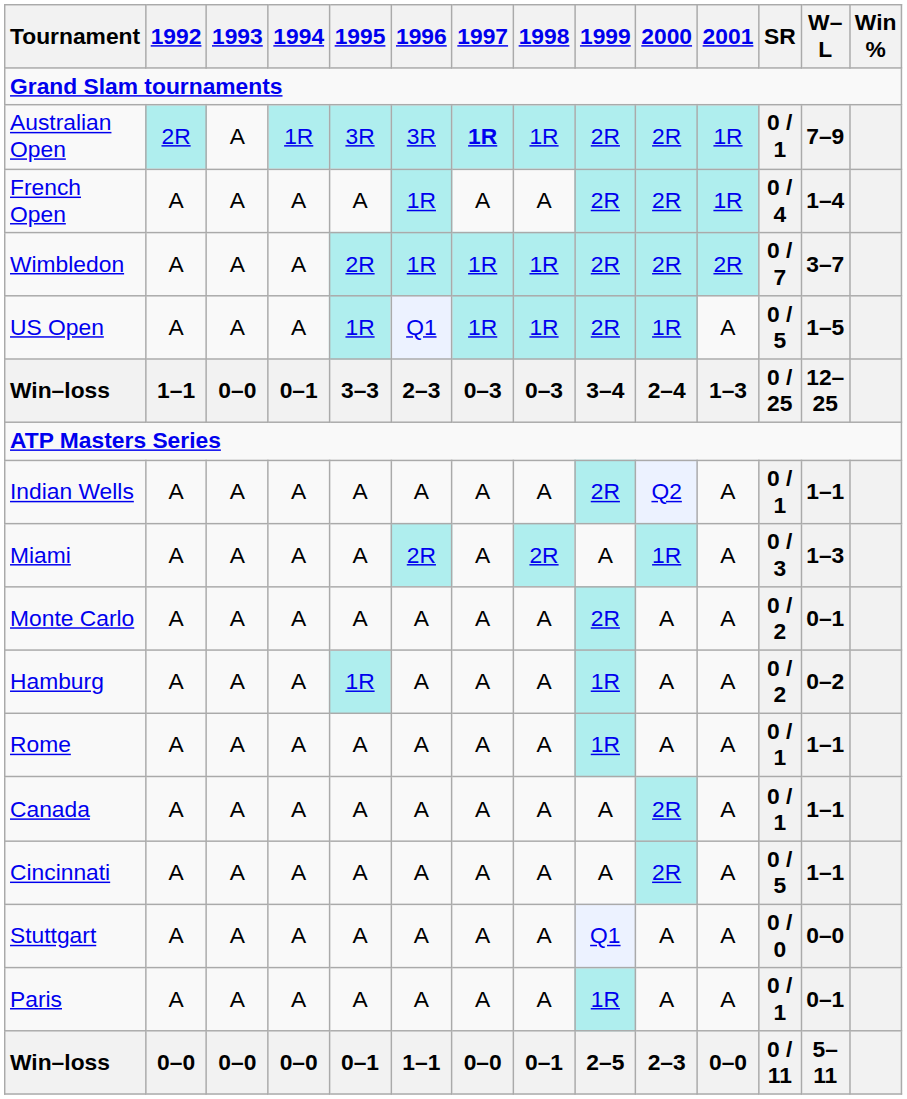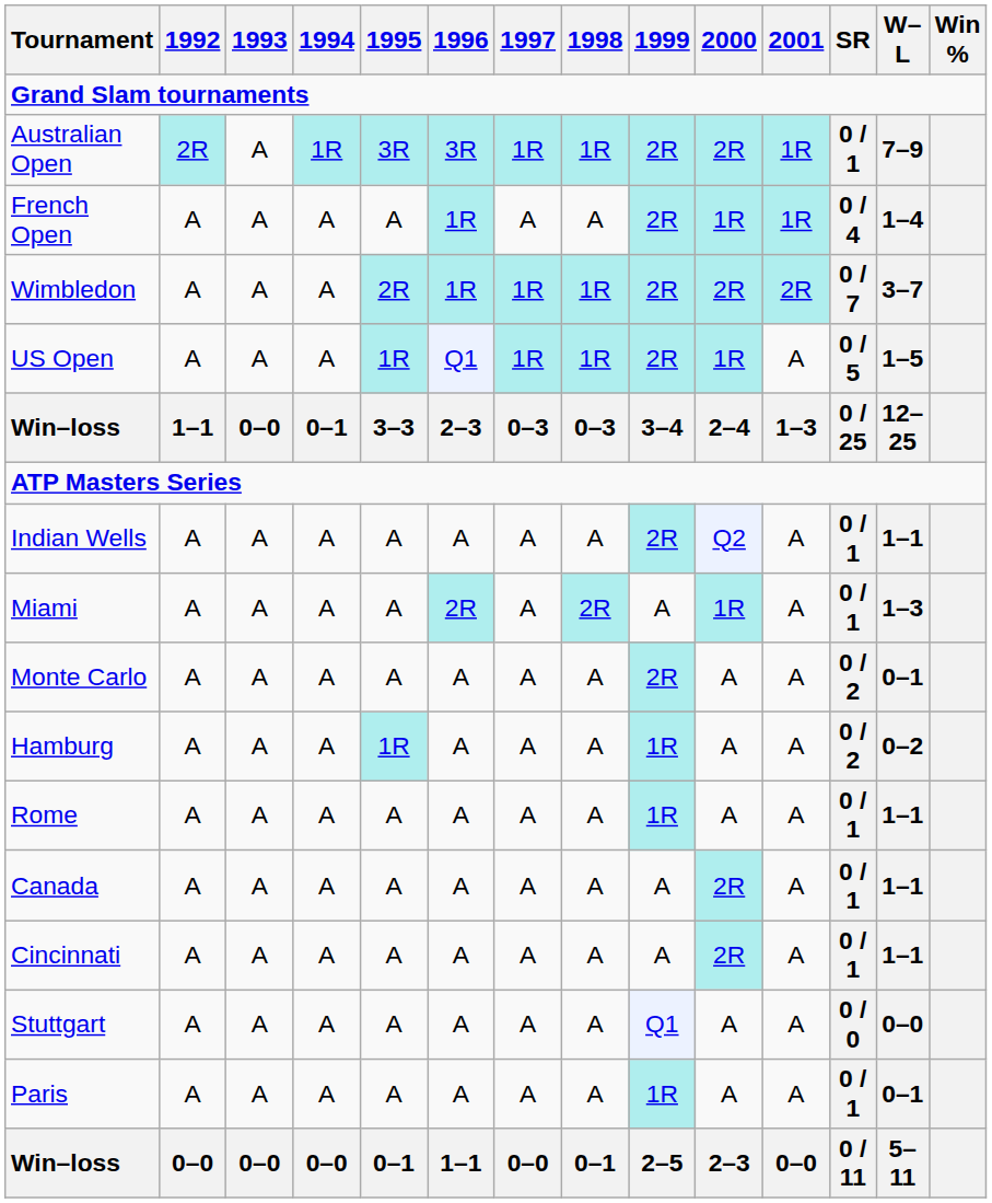Australian Open | 1997: bold -> normal
French Open | 2000: 2R -> 1R
Miami | SR: 0 / 3 -> 0 / 1
Cincinnati | SR: 0 / 5 -> 0 / 1
